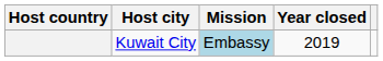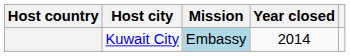Kuwait City | Year closed: 2019 -> 2014
